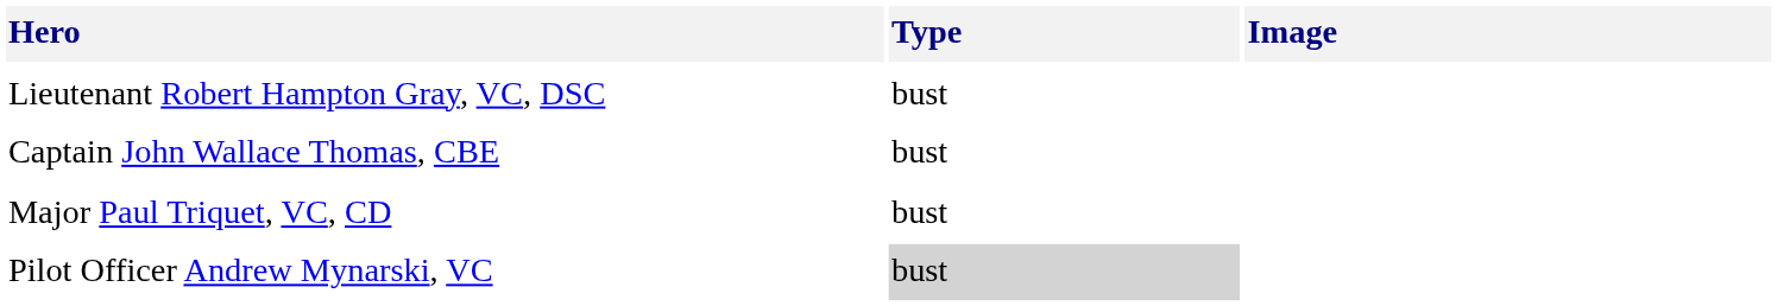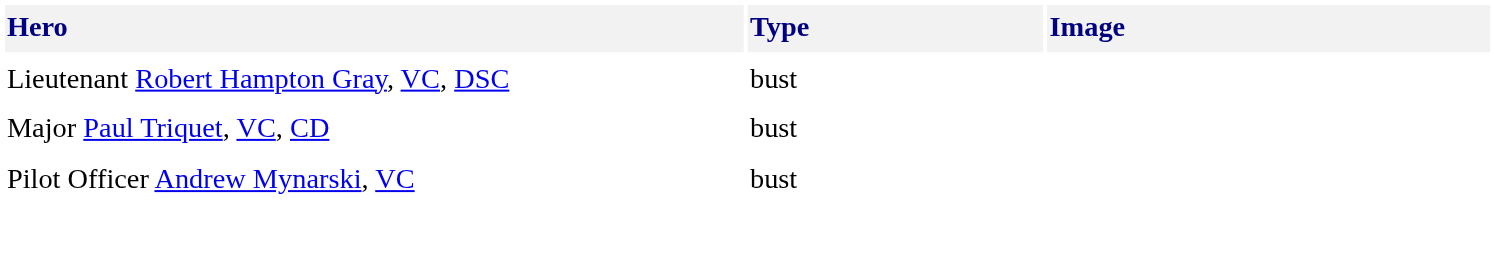- row: Captain John Wallace Thomas, CBE | bust
Pilot Officer Andrew Mynarski, VC | Type: lightgrey background -> no background
